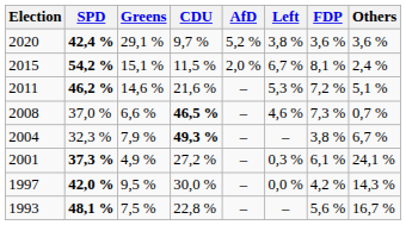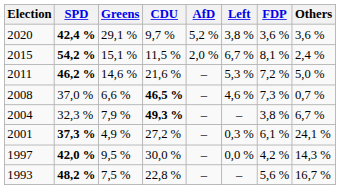2011 | Others: 5,1 % -> 5,0 %
1993 | SPD: 48,1 % -> 48,2 %
